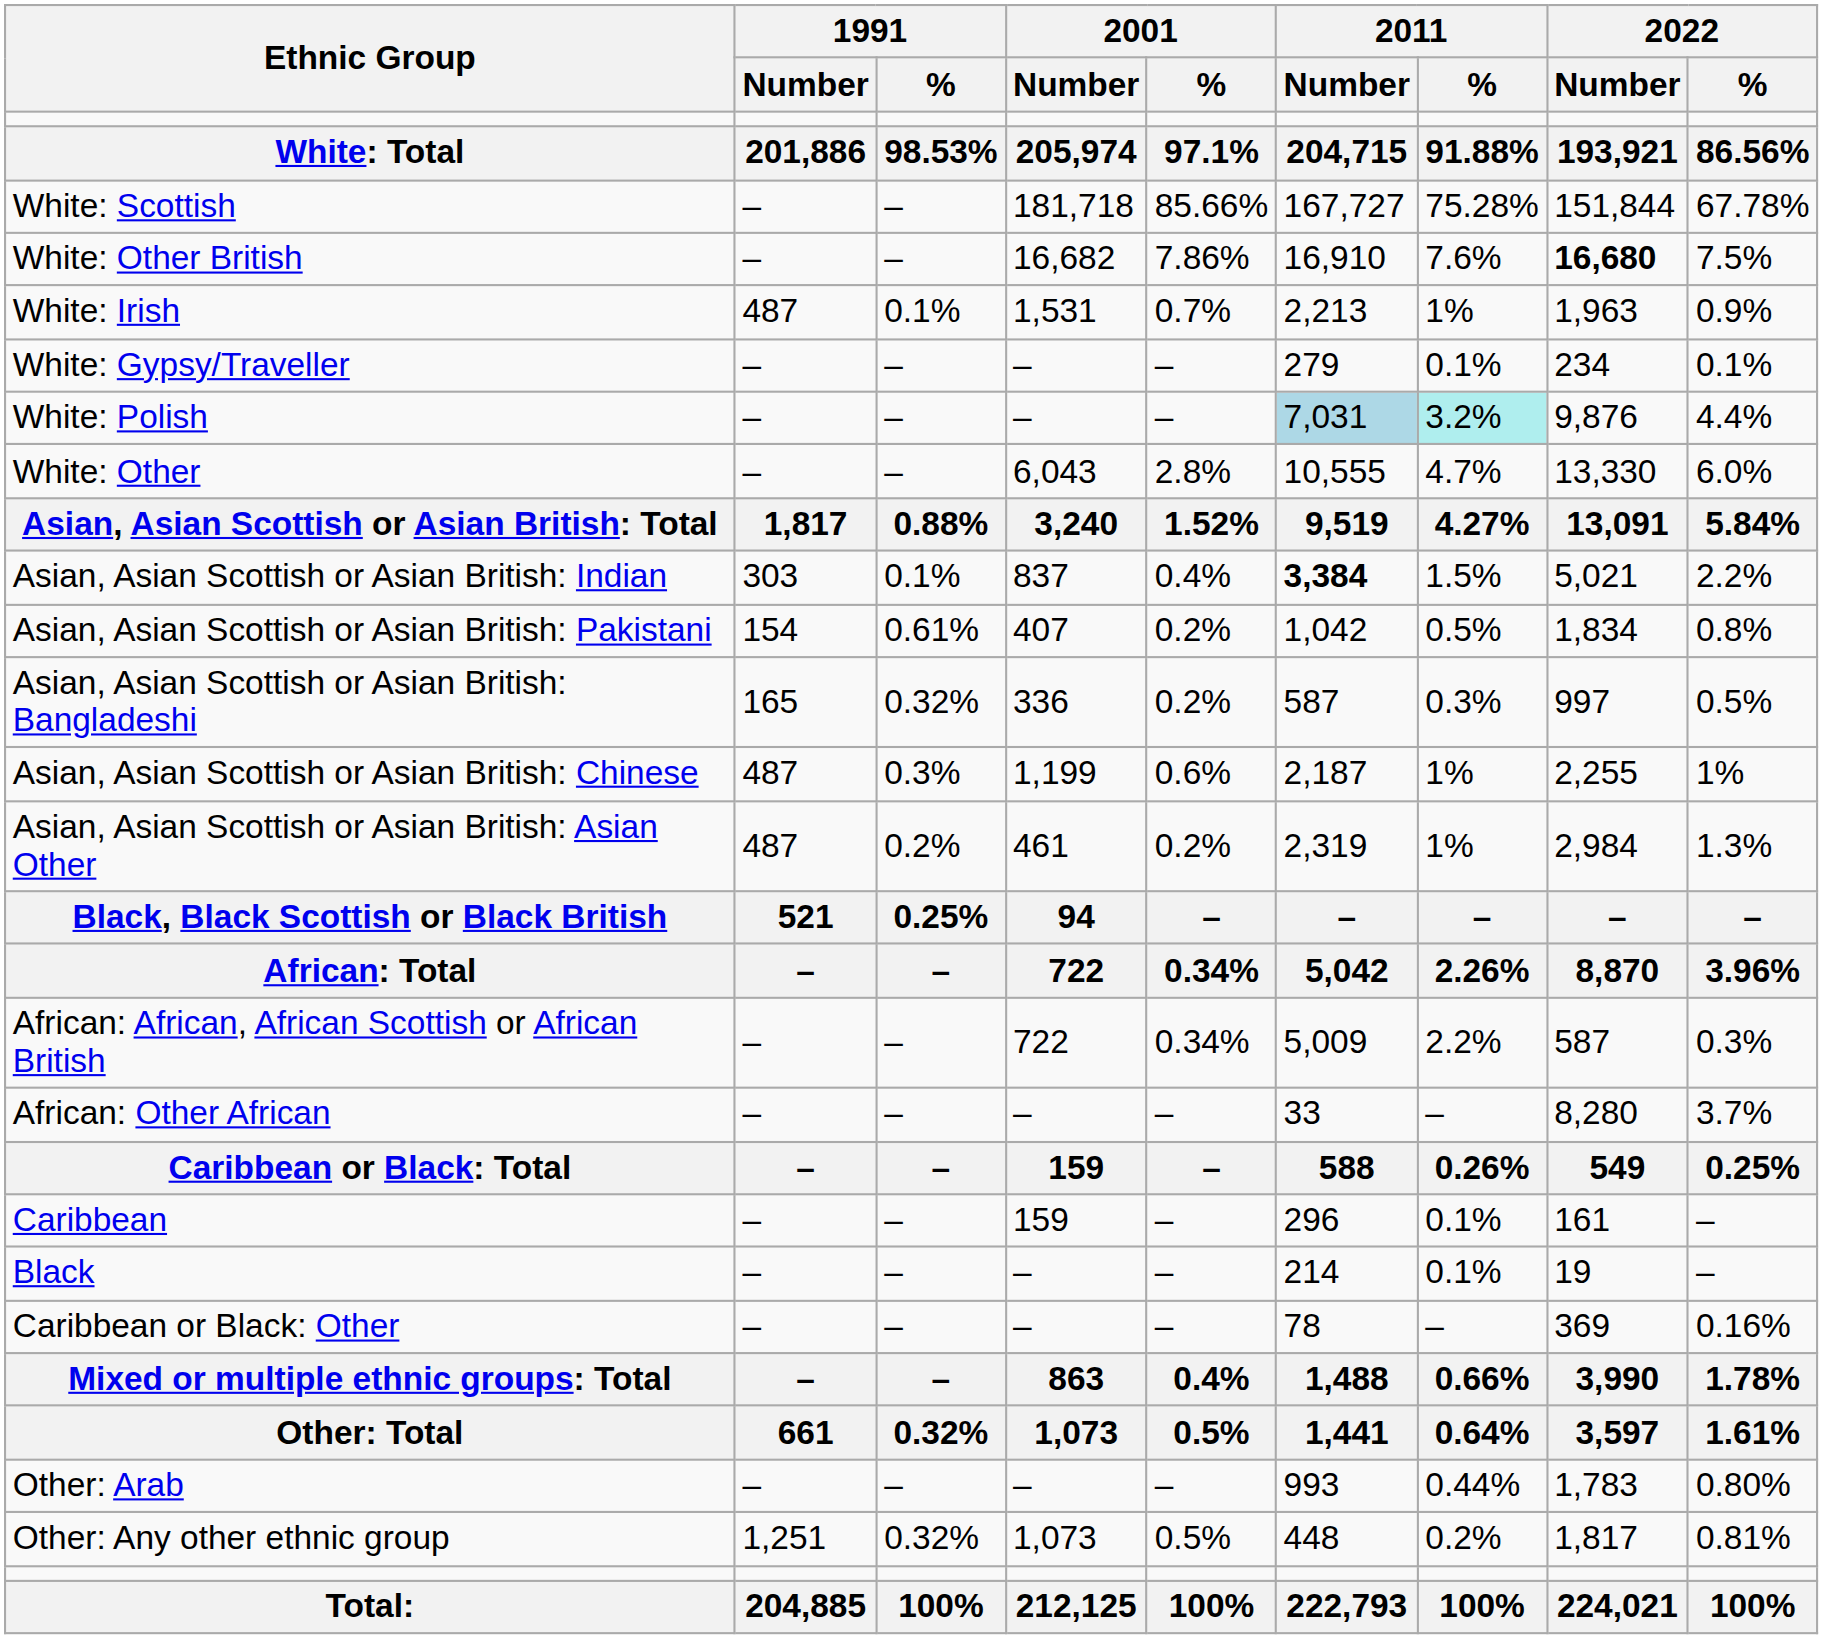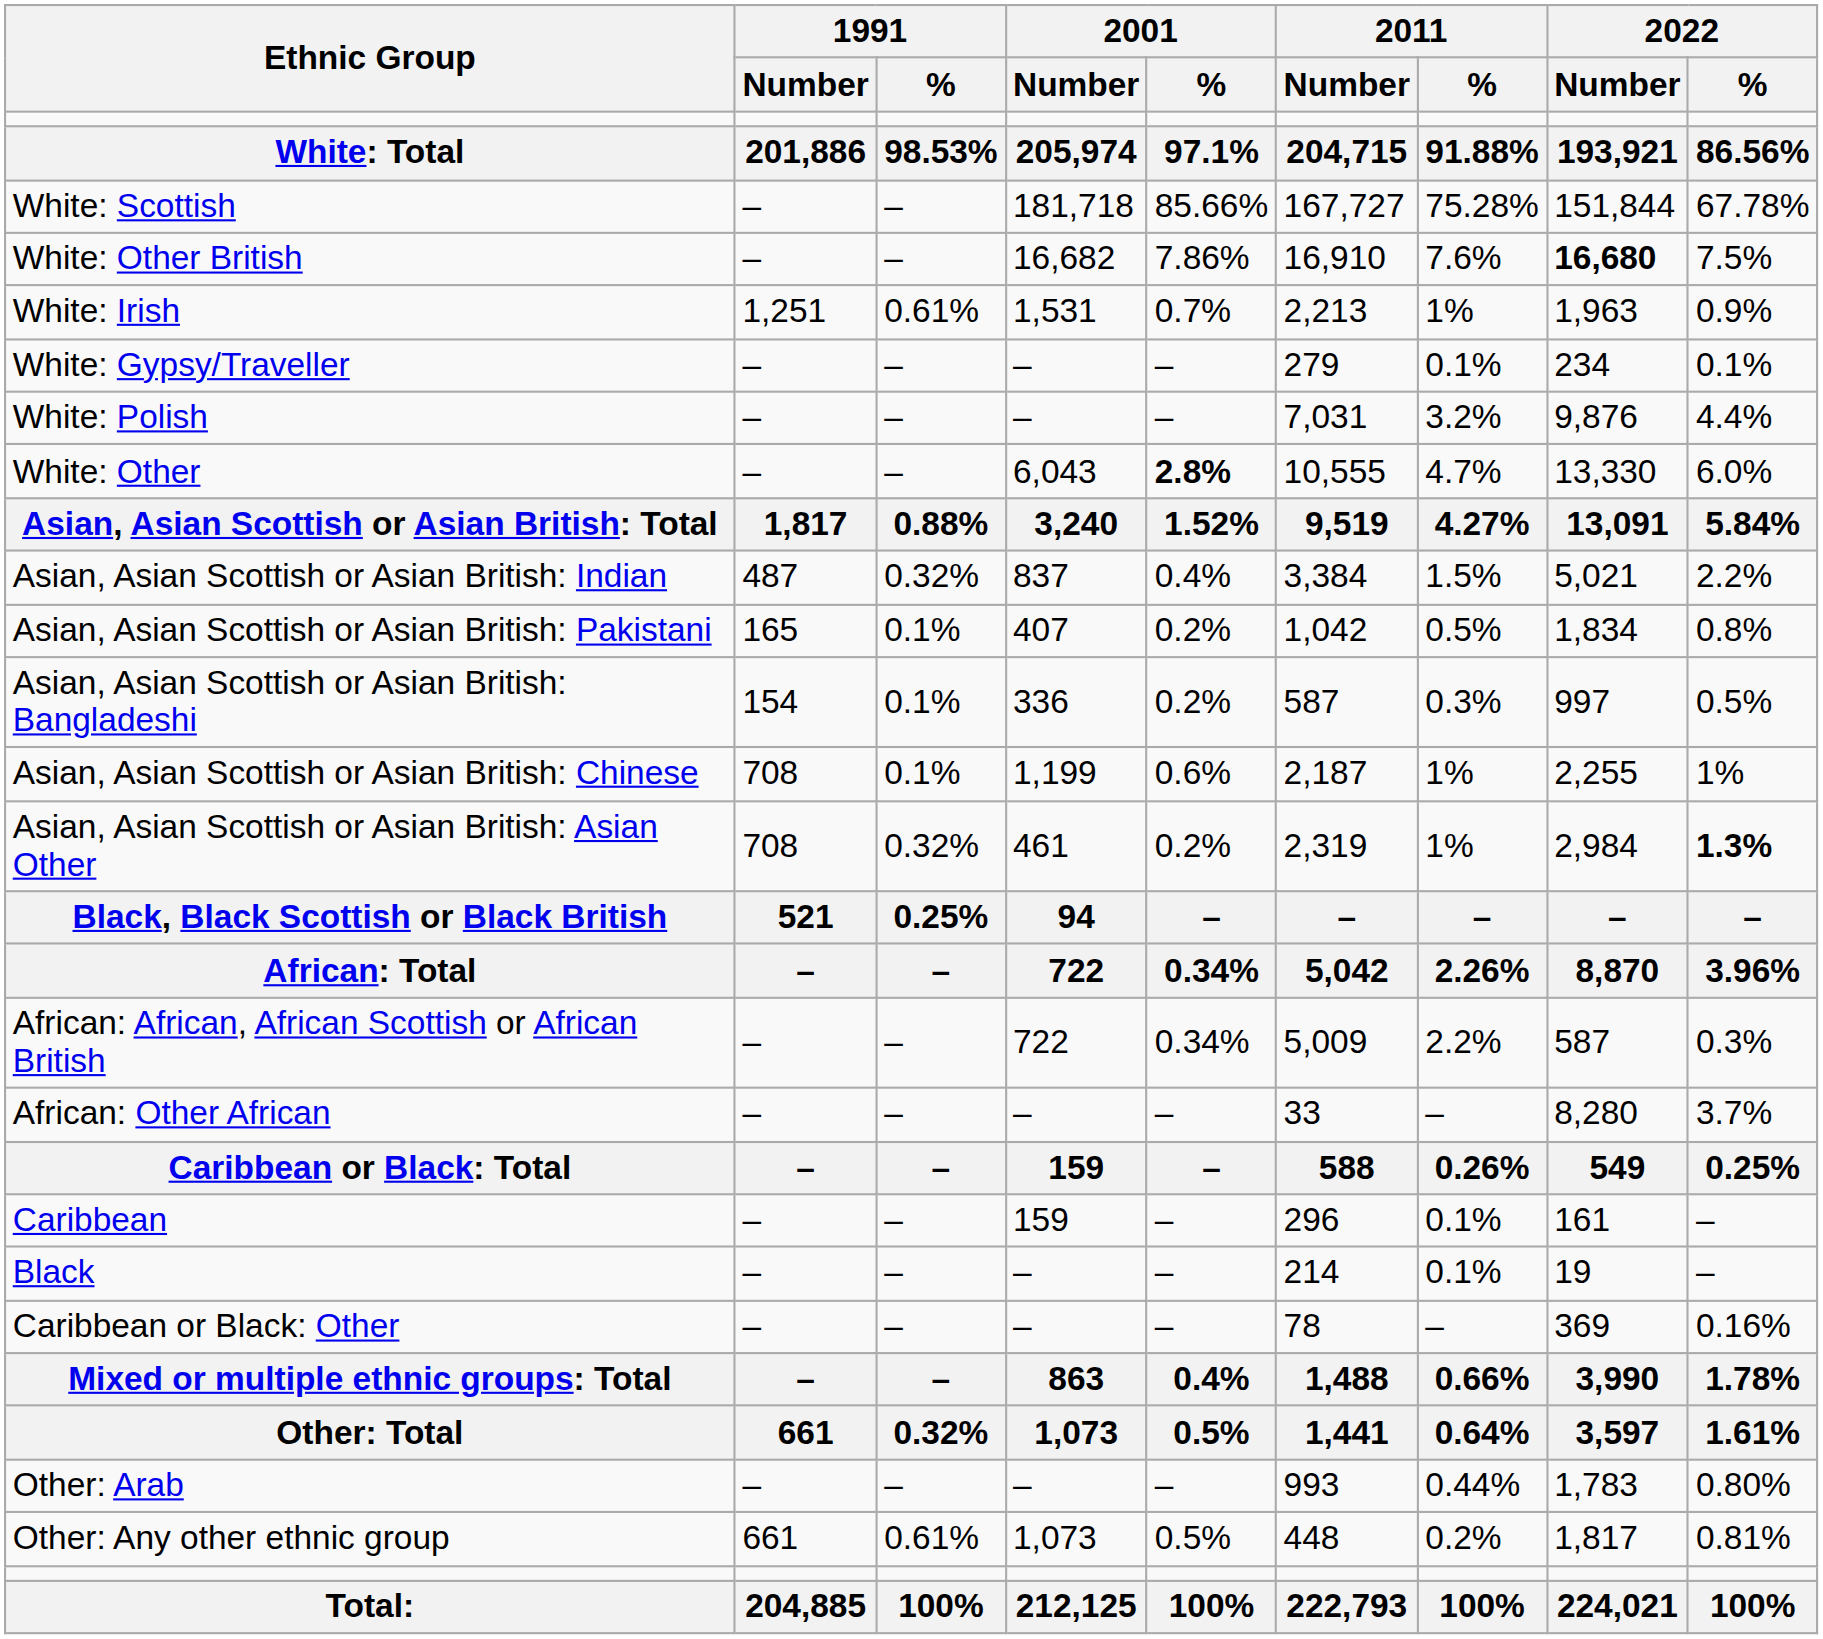White: Irish | 1991 / Number: 487 -> 1,251
White: Irish | 1991 / %: 0.1% -> 0.61%
White: Polish | 2011 / Number: lightblue background -> no background
White: Polish | 2011 / %: paleturquoise background -> no background
White: Other | 2001 / %: normal -> bold
Asian, Asian Scottish or Asian British: Indian | 1991 / Number: 303 -> 487
Asian, Asian Scottish or Asian British: Indian | 1991 / %: 0.1% -> 0.32%
Asian, Asian Scottish or Asian British: Indian | 2011 / Number: bold -> normal
Asian, Asian Scottish or Asian British: Pakistani | 1991 / Number: 154 -> 165
Asian, Asian Scottish or Asian British: Pakistani | 1991 / %: 0.61% -> 0.1%
Asian, Asian Scottish or Asian British: Bangladeshi | 1991 / Number: 165 -> 154
Asian, Asian Scottish or Asian British: Bangladeshi | 1991 / %: 0.32% -> 0.1%
Asian, Asian Scottish or Asian British: Chinese | 1991 / Number: 487 -> 708
Asian, Asian Scottish or Asian British: Chinese | 1991 / %: 0.3% -> 0.1%
Asian, Asian Scottish or Asian British: Asian Other | 1991 / Number: 487 -> 708
Asian, Asian Scottish or Asian British: Asian Other | 1991 / %: 0.2% -> 0.32%
Asian, Asian Scottish or Asian British: Asian Other | 2022 / %: normal -> bold
Other: Any other ethnic group | 1991 / Number: 1,251 -> 661
Other: Any other ethnic group | 1991 / %: 0.32% -> 0.61%
